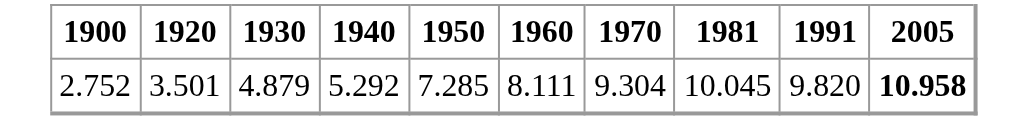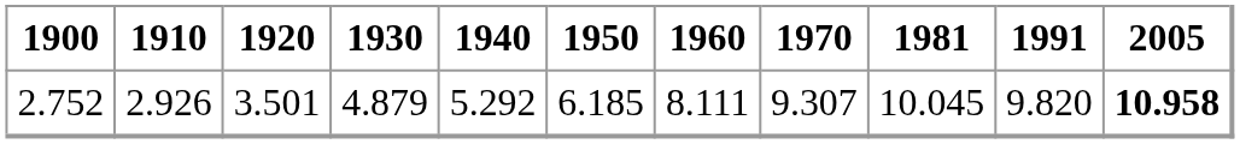+ column: 1910 | 2.926
2.752 | 1950: 7.285 -> 6.185
2.752 | 1970: 9.304 -> 9.307
